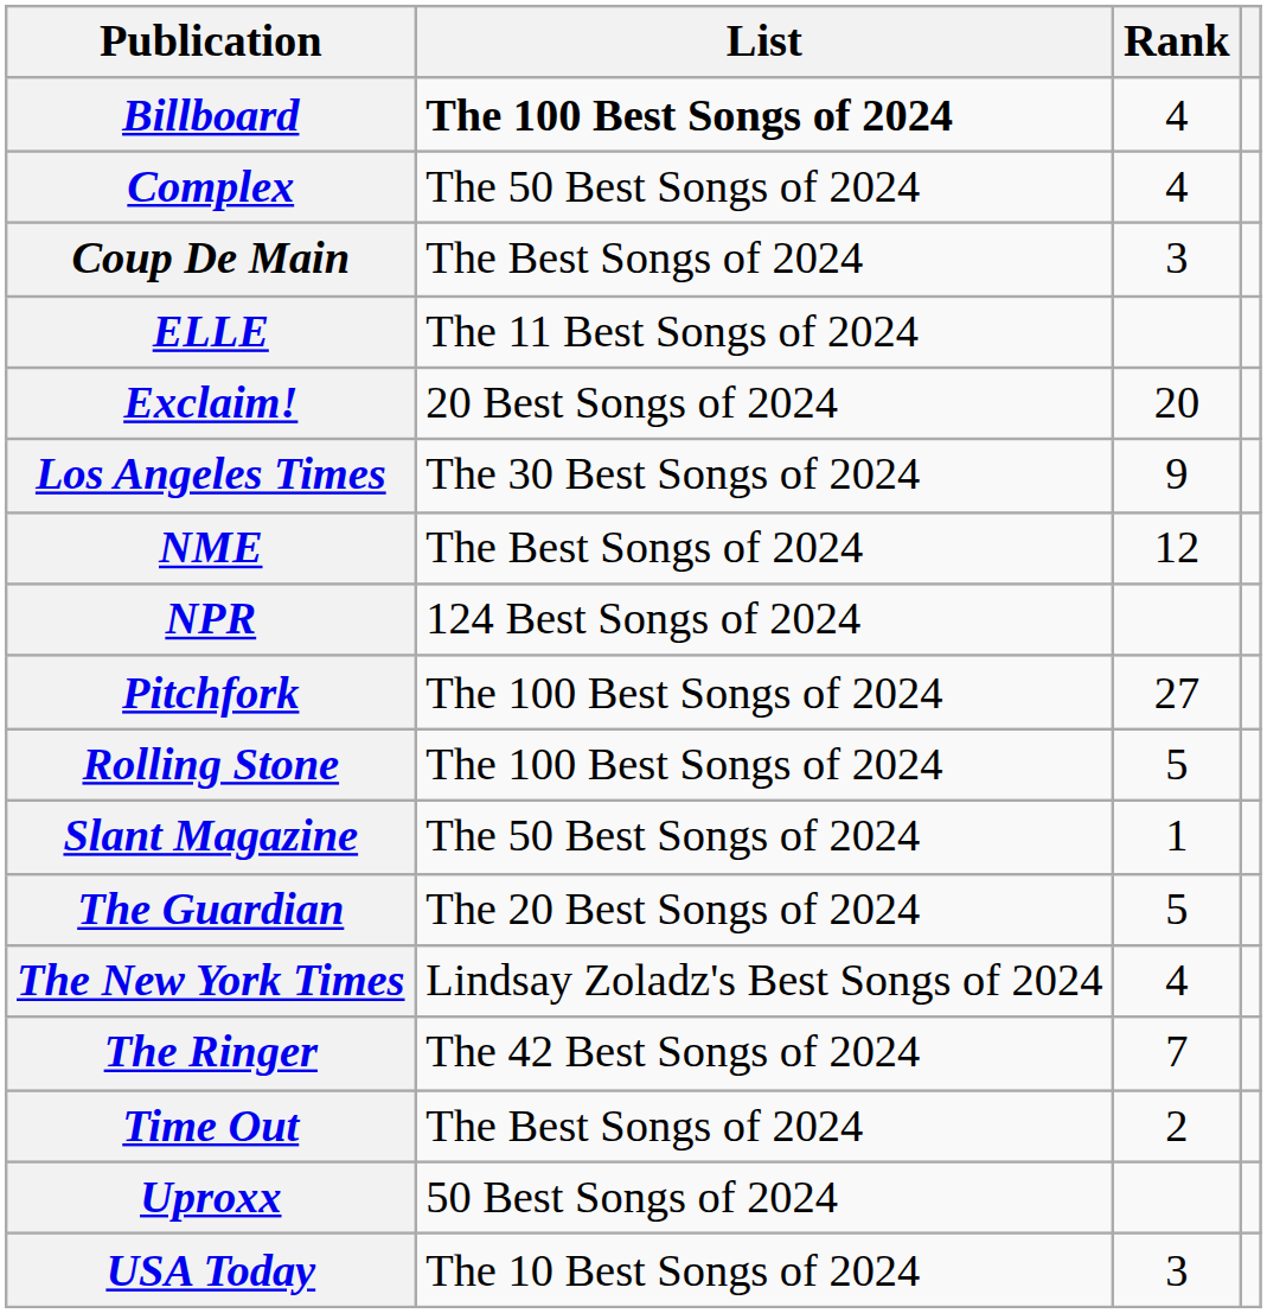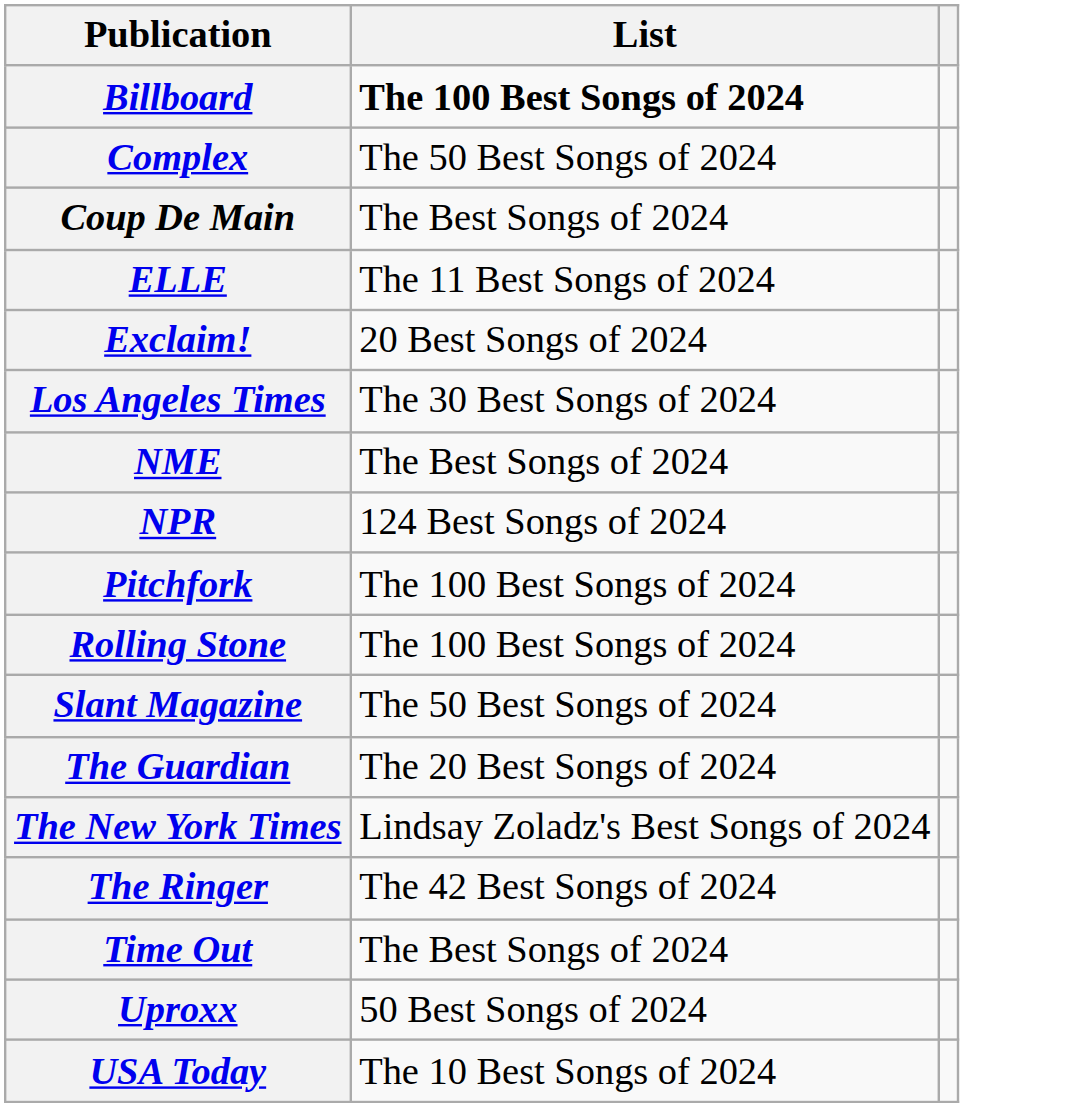- column: Rank | 4 | 4 | 3 | 20 | 9 | 12 | 27 | 5 | 1 | 5 | 4 | 7 | 2 | 3
